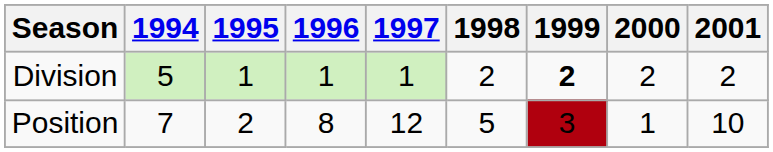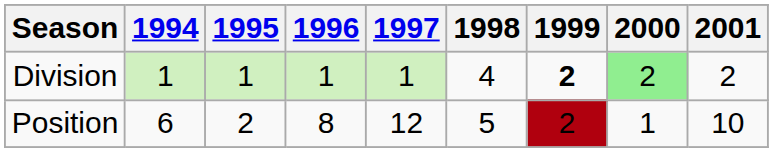Division | 1994: 5 -> 1
Division | 1998: 2 -> 4
Division | 2000: no background -> lightgreen background
Position | 1994: 7 -> 6
Position | 1999: 3 -> 2
